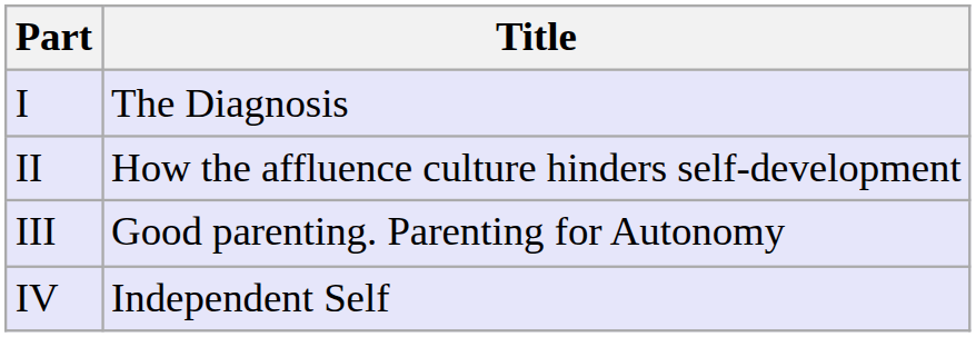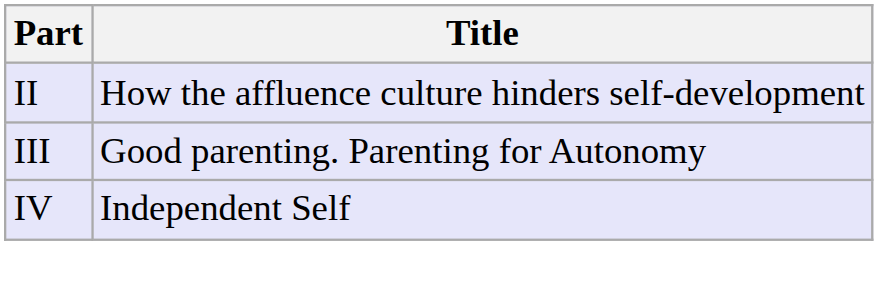- row: I | The Diagnosis
